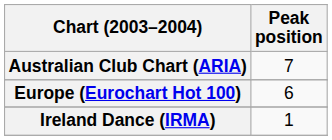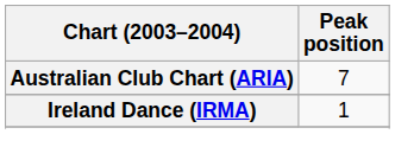- row: Europe (Eurochart Hot 100) | 6
